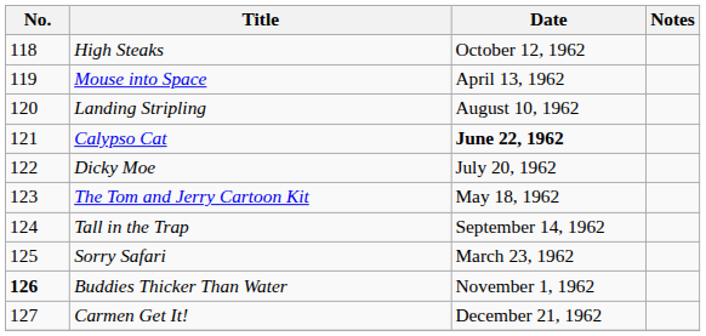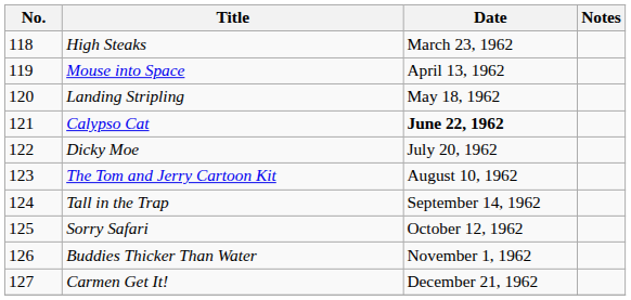High Steaks | Date: October 12, 1962 -> March 23, 1962
Landing Stripling | Date: August 10, 1962 -> May 18, 1962
The Tom and Jerry Cartoon Kit | Date: May 18, 1962 -> August 10, 1962
Sorry Safari | Date: March 23, 1962 -> October 12, 1962
Buddies Thicker Than Water | No.: bold -> normal
